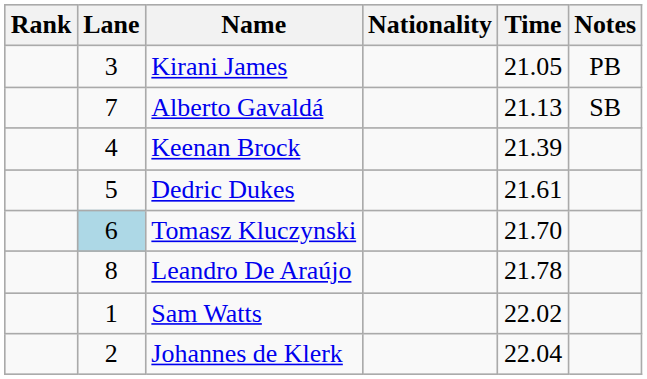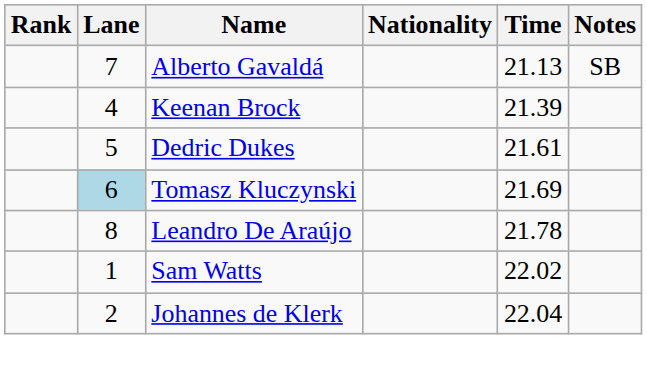- row: 3 | Kirani James | 21.05 | PB
Tomasz Kluczynski | Time: 21.70 -> 21.69
